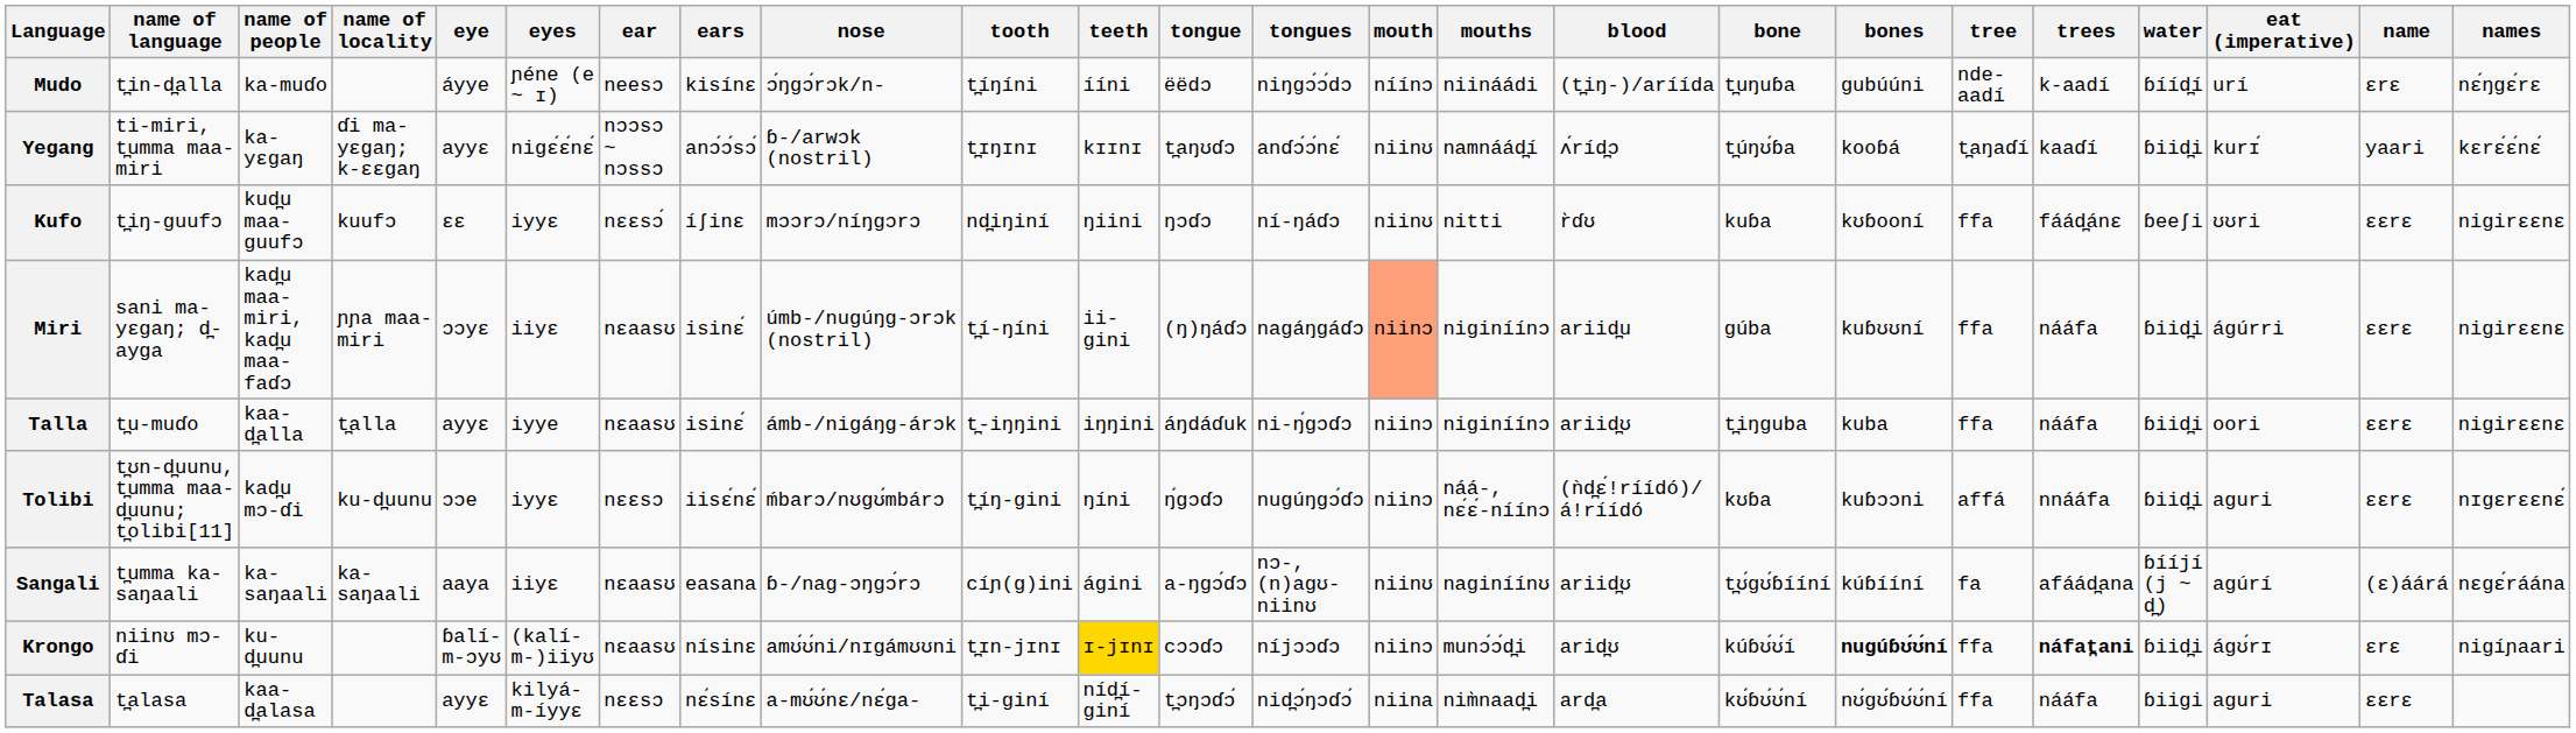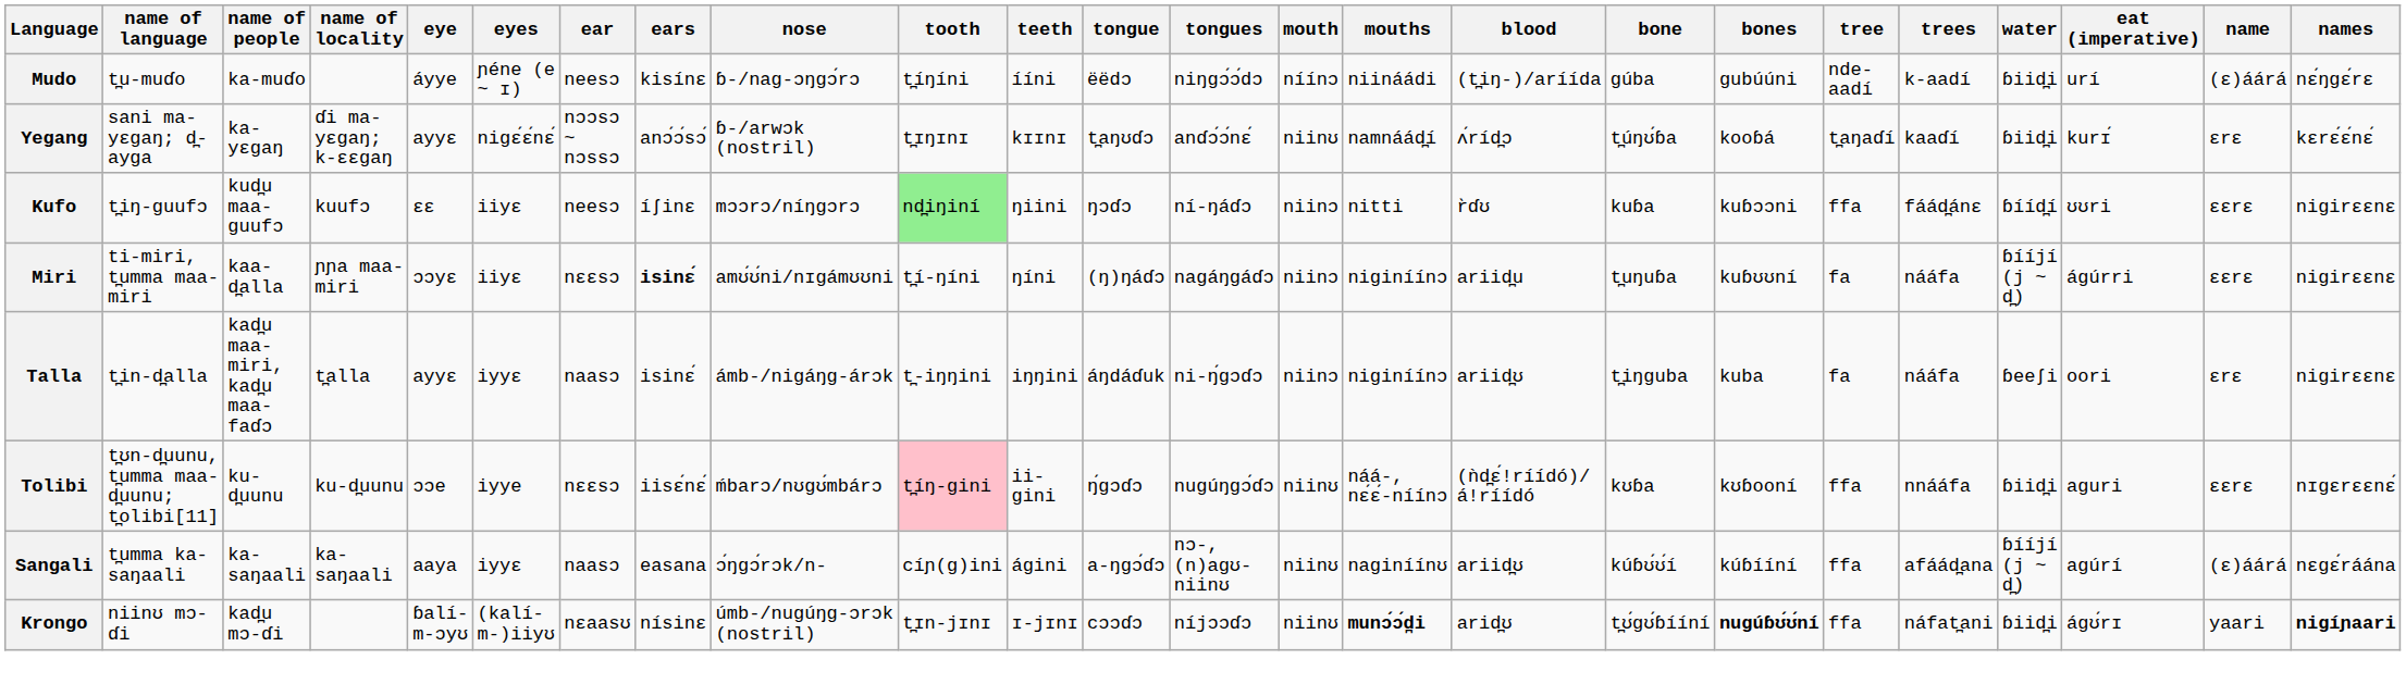Mudo | name of language: t̪in-d̪alla -> t̪u-muɗo
Mudo | nose: ɔ́ŋgɔ́rɔk/n- -> ɓ-/nag-ɔŋgɔ́rɔ
Mudo | bone: t̪uŋuɓa -> gúba
Mudo | water: ɓííd̪í -> ɓiid̪i
Mudo | name: ɛrɛ -> (ɛ)áárá
Yegang | name of language: ti-miri, t̪umma maa-miri -> sani ma-yɛgaŋ; d̪-ayga
Yegang | name: yaari -> ɛrɛ
Kufo | eyes: iyyɛ -> iiyɛ
Kufo | ear: nɛɛsɔ́ -> neesɔ
Kufo | tooth: no background -> lightgreen background
Kufo | mouth: niinʊ -> niinɔ
Kufo | bones: kʊɓooní -> kuɓɔɔni
Kufo | water: ɓeeʃi -> ɓííd̪í
Miri | name of language: sani ma-yɛgaŋ; d̪-ayga -> ti-miri, t̪umma maa-miri
Miri | name of people: kad̪u maa-miri, kad̪u maa-faɗɔ -> kaa-d̪alla
Miri | ear: nɛaasʊ -> nɛɛsɔ
Miri | ears: normal -> bold
Miri | nose: úmb-/nugúŋg-ɔrɔk (nostril) -> amʊ́ʊ́ni/nɪgámʊʊni
Miri | teeth: ii-gini -> ŋíni
Miri | mouth: lightsalmon background -> no background
Miri | bone: gúba -> t̪uŋuɓa
Miri | tree: ffa -> fa
Miri | water: ɓiid̪i -> ɓííjí (j ~ d̪)
Talla | name of language: t̪u-muɗo -> t̪in-d̪alla
Talla | name of people: kaa-d̪alla -> kad̪u maa-miri, kad̪u maa-faɗɔ
Talla | eyes: iyye -> iyyɛ
Talla | ear: nɛaasʊ -> naasɔ
Talla | tree: ffa -> fa
Talla | water: ɓiid̪i -> ɓeeʃi
Talla | name: ɛɛrɛ -> ɛrɛ
Tolibi | name of people: kad̪u mɔ-ɗi -> ku-d̪uunu
Tolibi | eyes: iyyɛ -> iyye
Tolibi | tooth: no background -> pink background
Tolibi | teeth: ŋíni -> ii-gini
Tolibi | mouth: niinɔ -> niinʊ
Tolibi | bones: kuɓɔɔni -> kʊɓooní
Tolibi | tree: affá -> ffa
Sangali | eyes: iiyɛ -> iyyɛ
Sangali | ear: nɛaasʊ -> naasɔ
Sangali | nose: ɓ-/nag-ɔŋgɔ́rɔ -> ɔ́ŋgɔ́rɔk/n-
Sangali | bone: t̪ʊ́gʊ́ɓííní -> kúɓʊ́ʊ́í
Sangali | tree: fa -> ffa
Krongo | name of people: ku-d̪uunu -> kad̪u mɔ-ɗi
Krongo | nose: amʊ́ʊ́ni/nɪgámʊʊni -> úmb-/nugúŋg-ɔrɔk (nostril)
Krongo | teeth: gold background -> no background
Krongo | mouth: niinɔ -> niinʊ
Krongo | mouths: normal -> bold
Krongo | bone: kúɓʊ́ʊ́í -> t̪ʊ́gʊ́ɓííní
Krongo | trees: bold -> normal
Krongo | name: ɛrɛ -> yaari
Krongo | names: normal -> bold
- row: Talasa | t̪alasa | kaa-d̪alasa | ayyɛ | kilyá-m-íyyɛ | nɛɛsɔ | nɛ́sínɛ | a-mʊ́ʊ́nɛ/nɛ́ga- | t̪i-giní | níd̪í-giní | t̪ɔŋɔɗɔ́ | nid̪ɔ́ŋɔɗɔ́ | niina | nim̀naad̪i | ard̪a | kʊ́ɓʊ́ʊ́ní | nʊ́gʊ́ɓʊ́ʊ́ní | ffa | nááfa | ɓiigi | aguri | ɛɛrɛ
